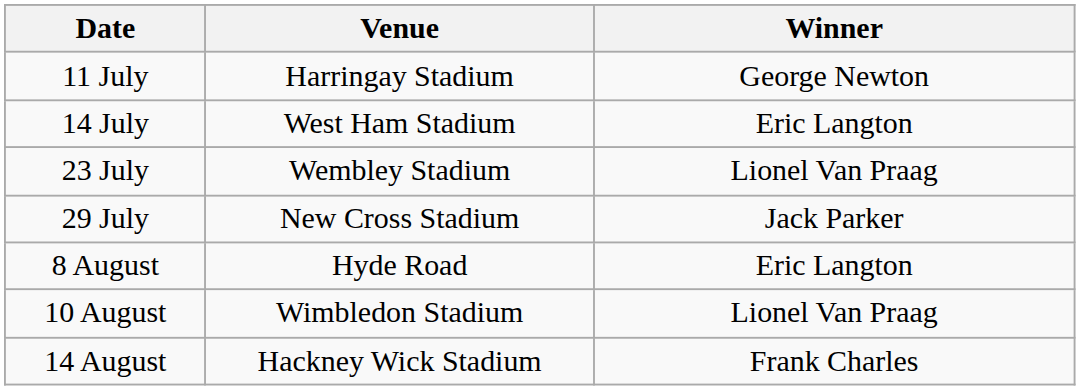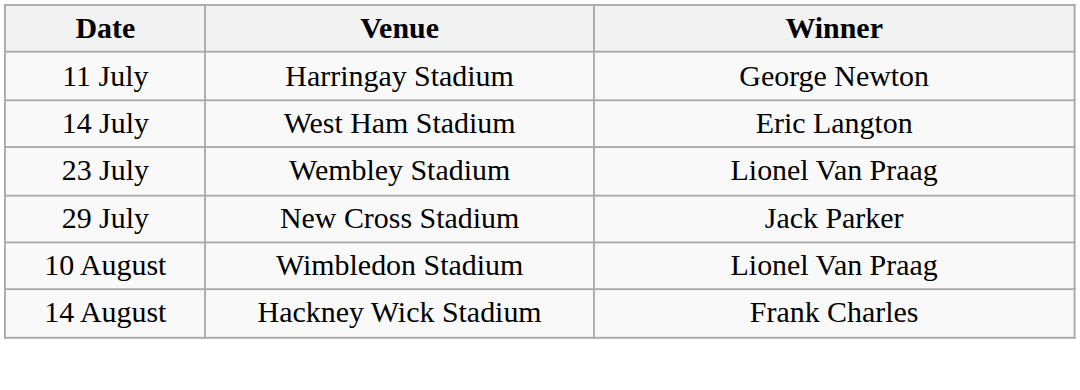- row: 8 August | Hyde Road | Eric Langton
